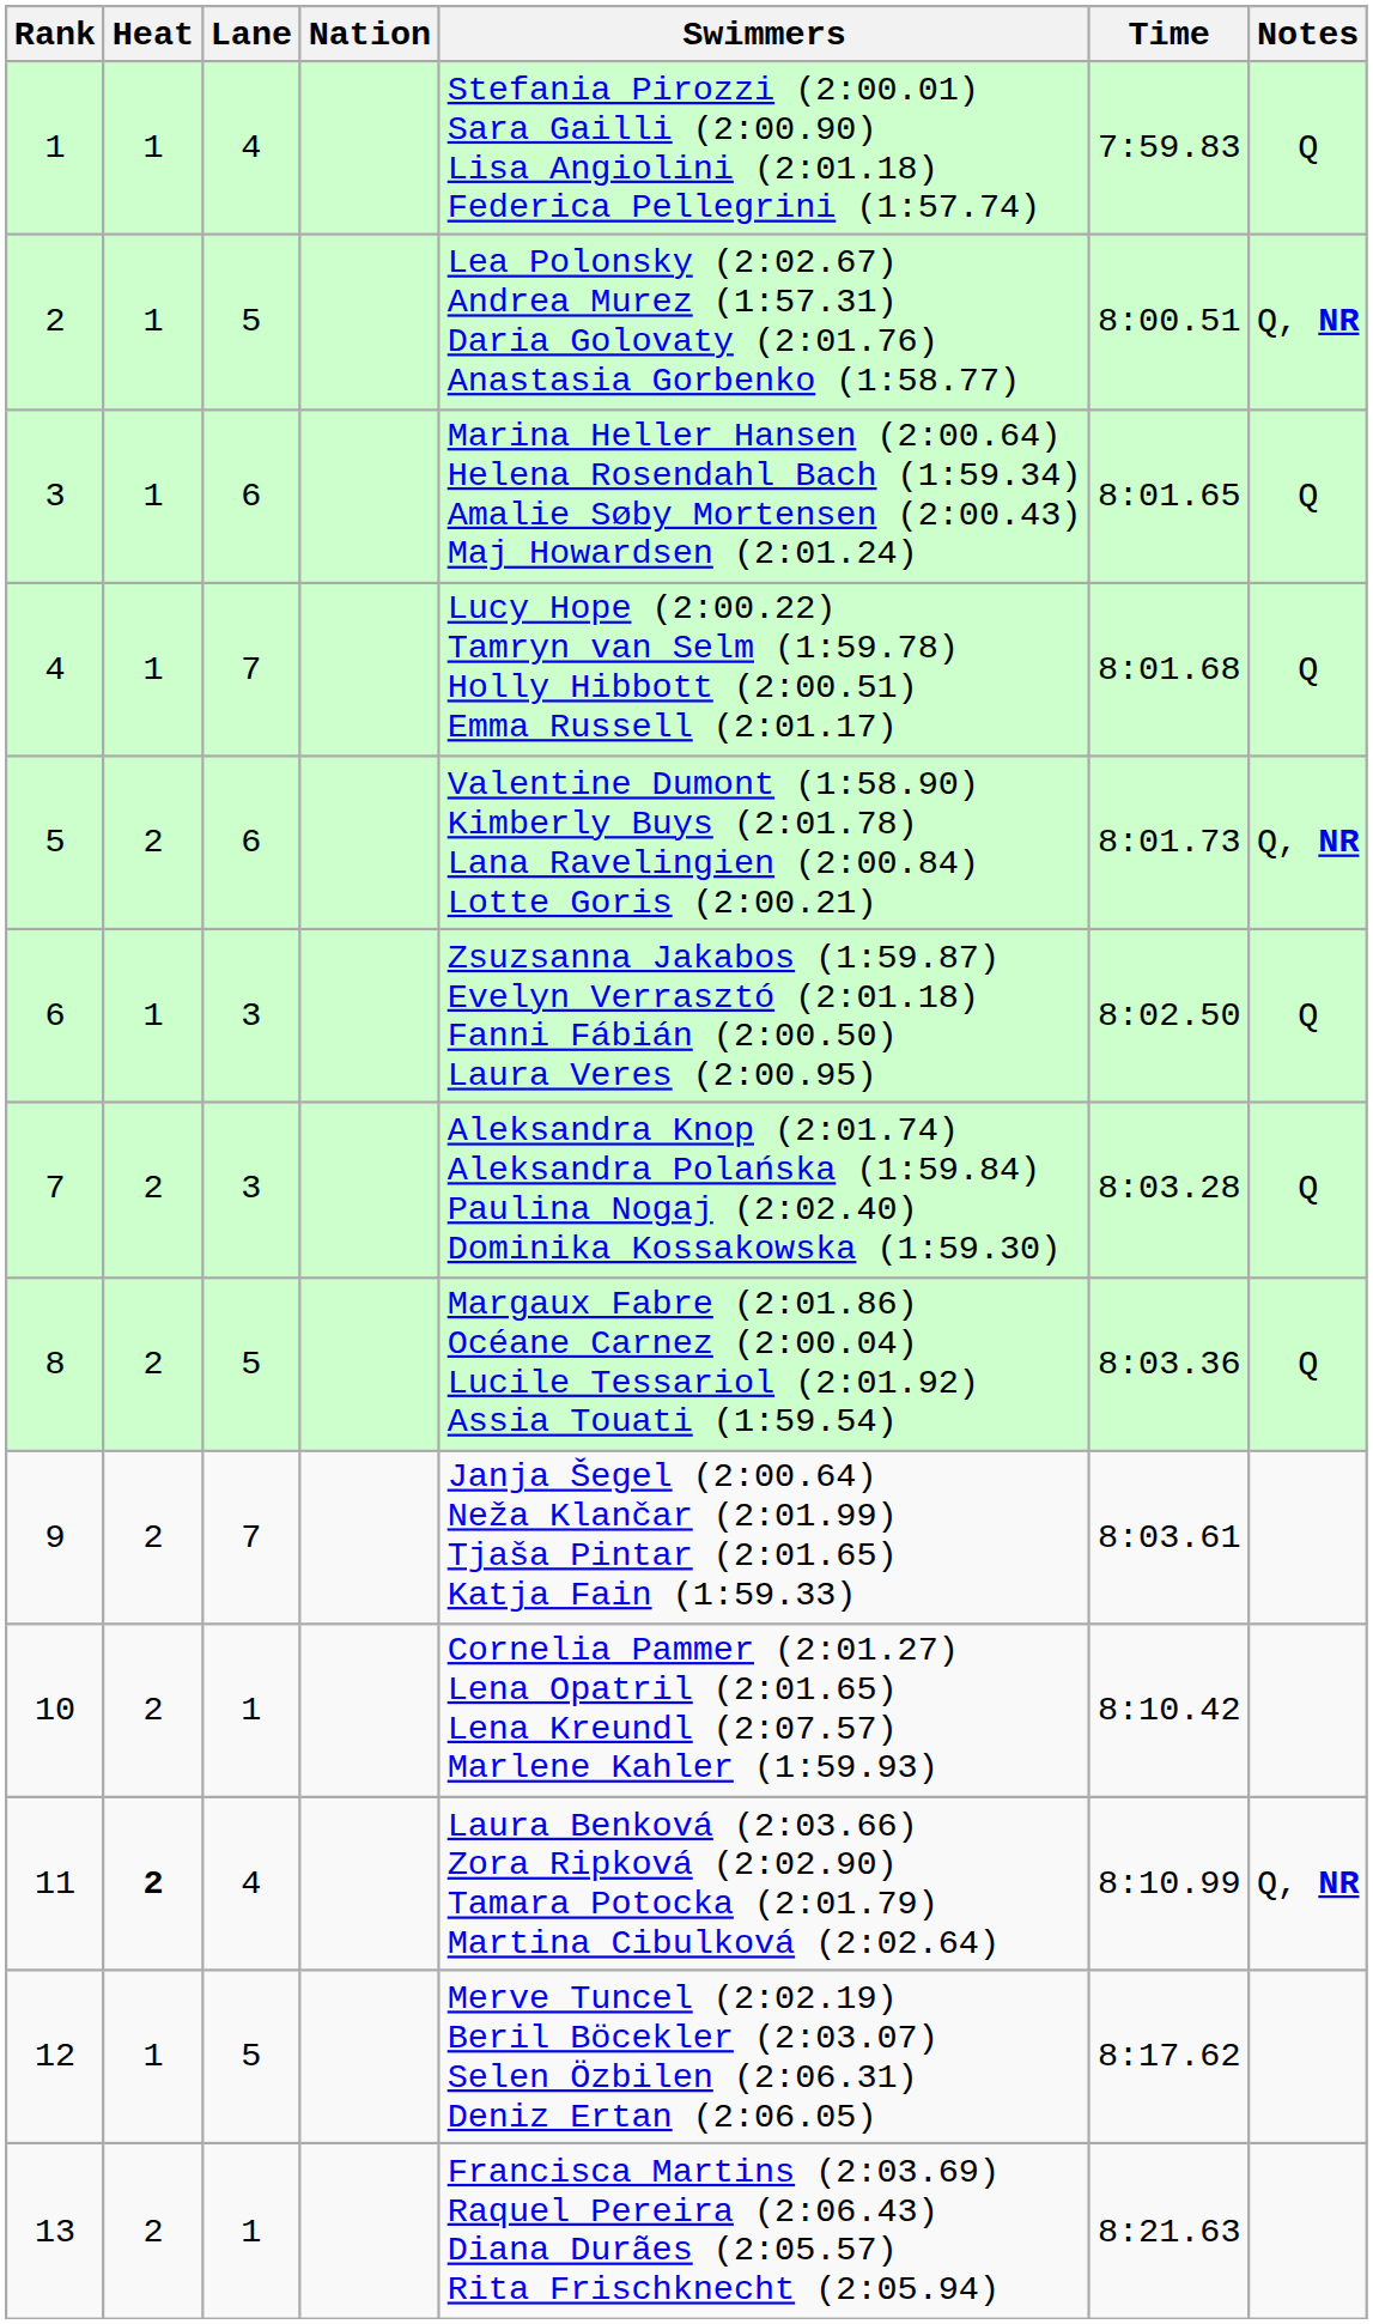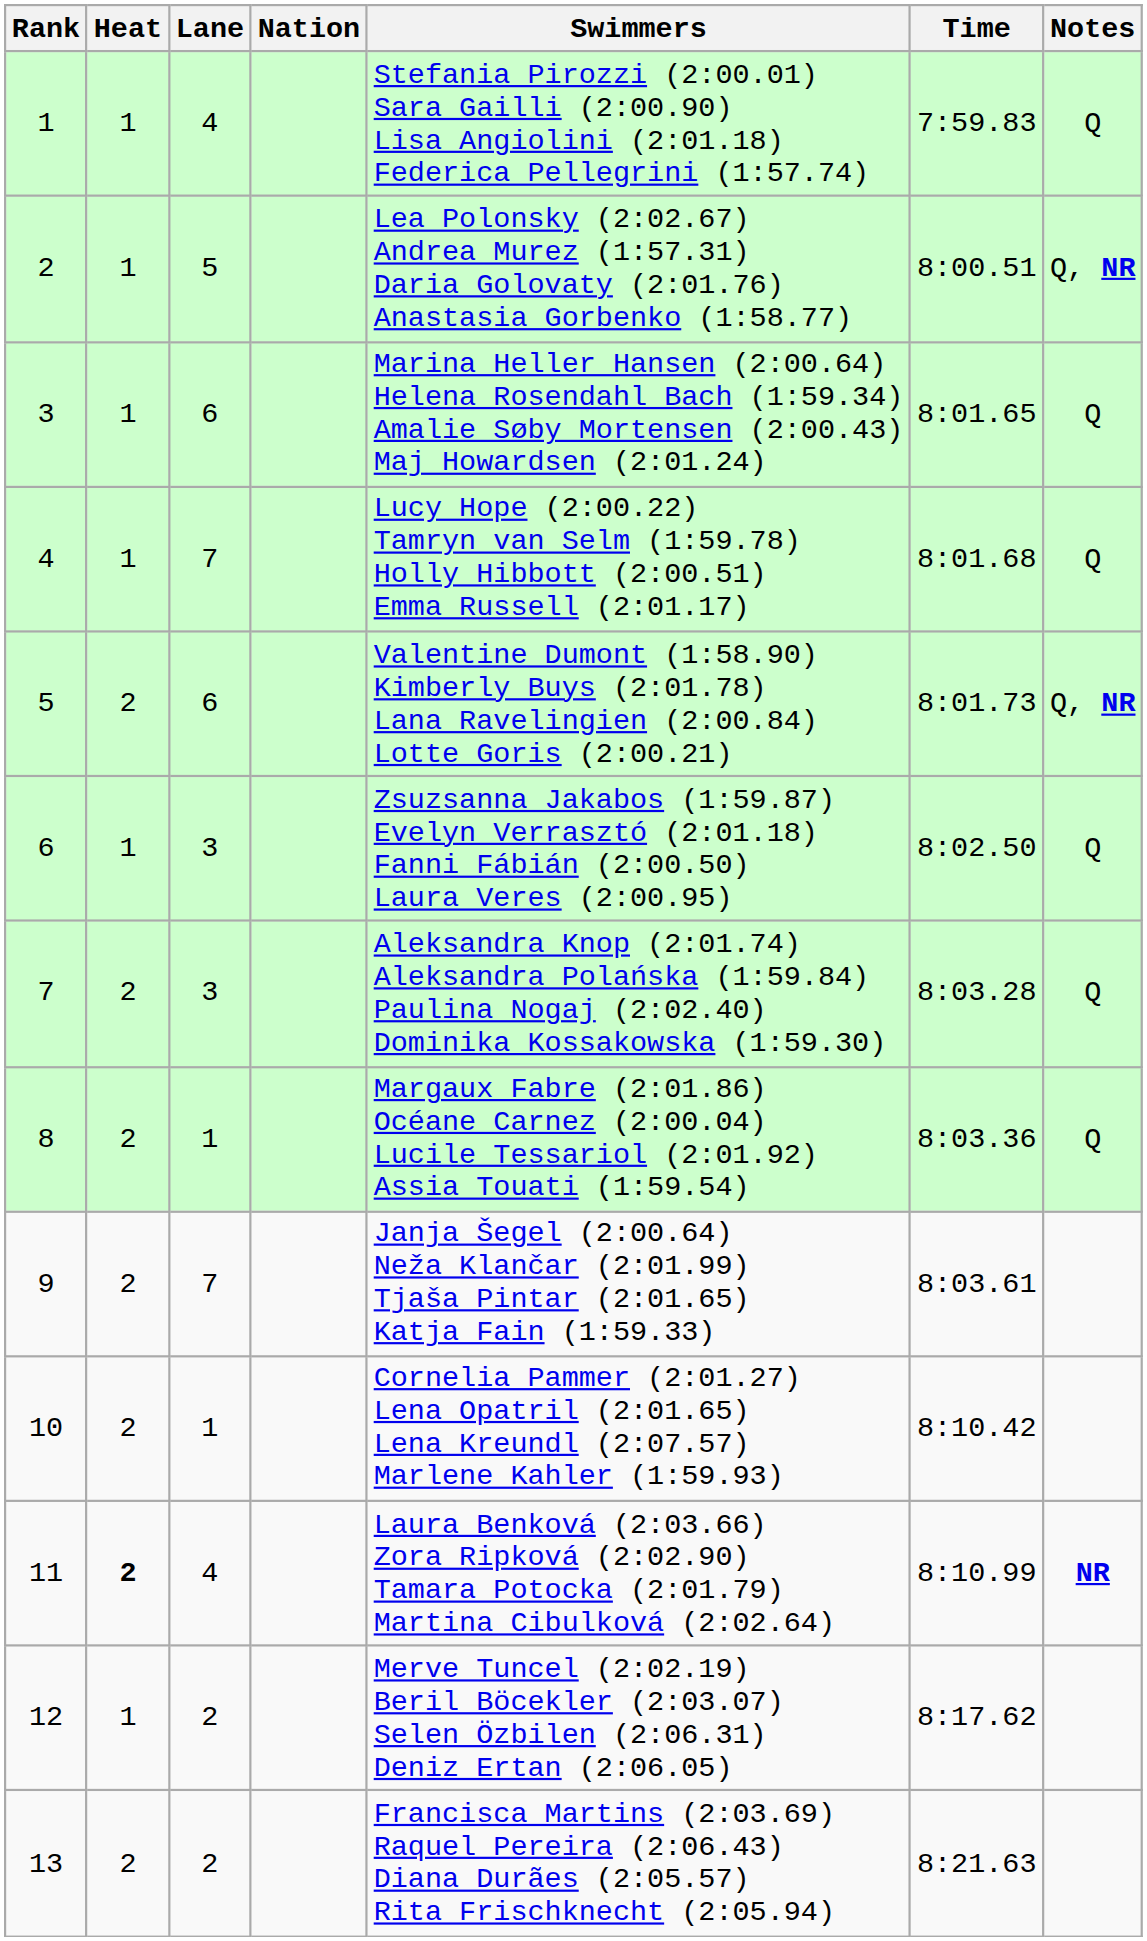8 | Lane: 5 -> 1
11 | Notes: Q, NR -> NR
12 | Lane: 5 -> 2
13 | Lane: 1 -> 2
